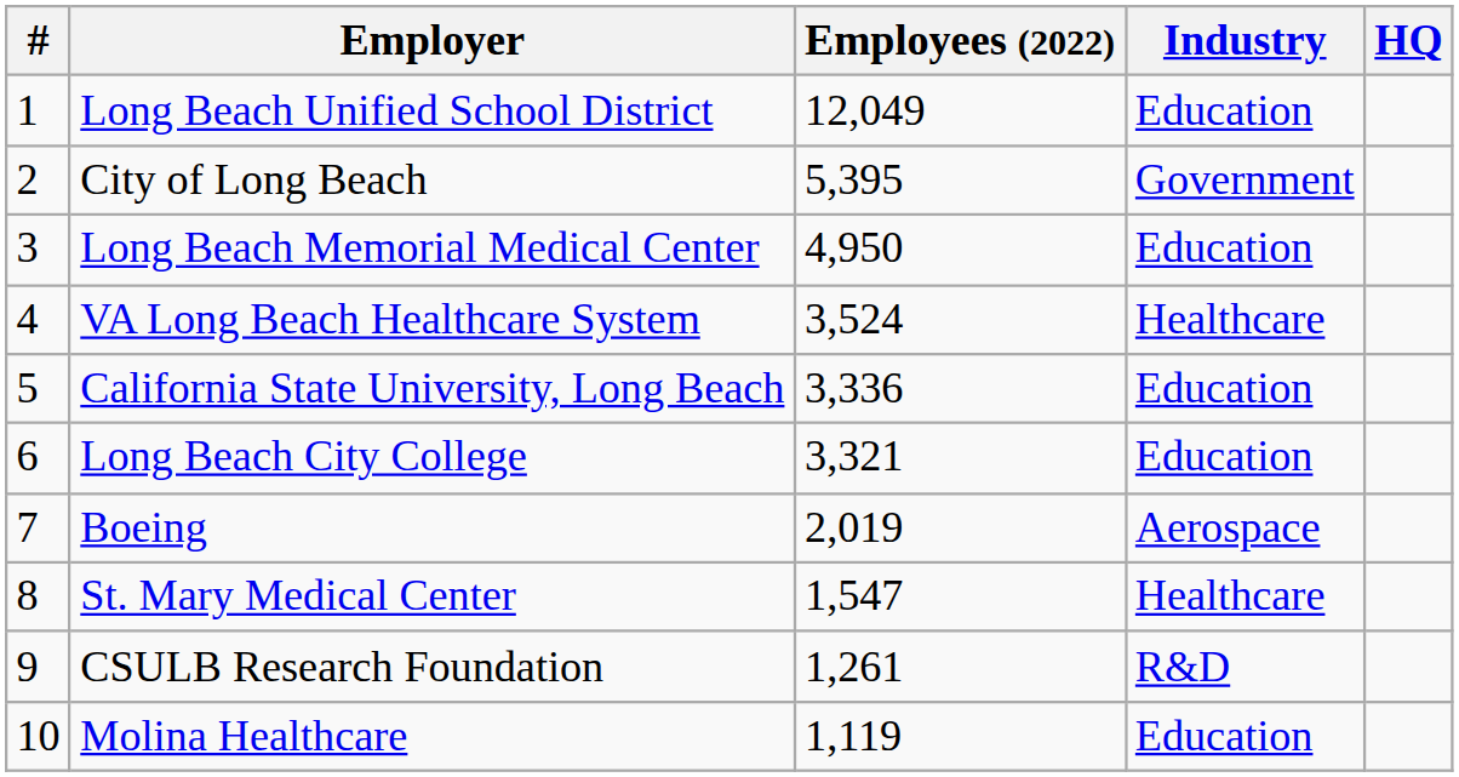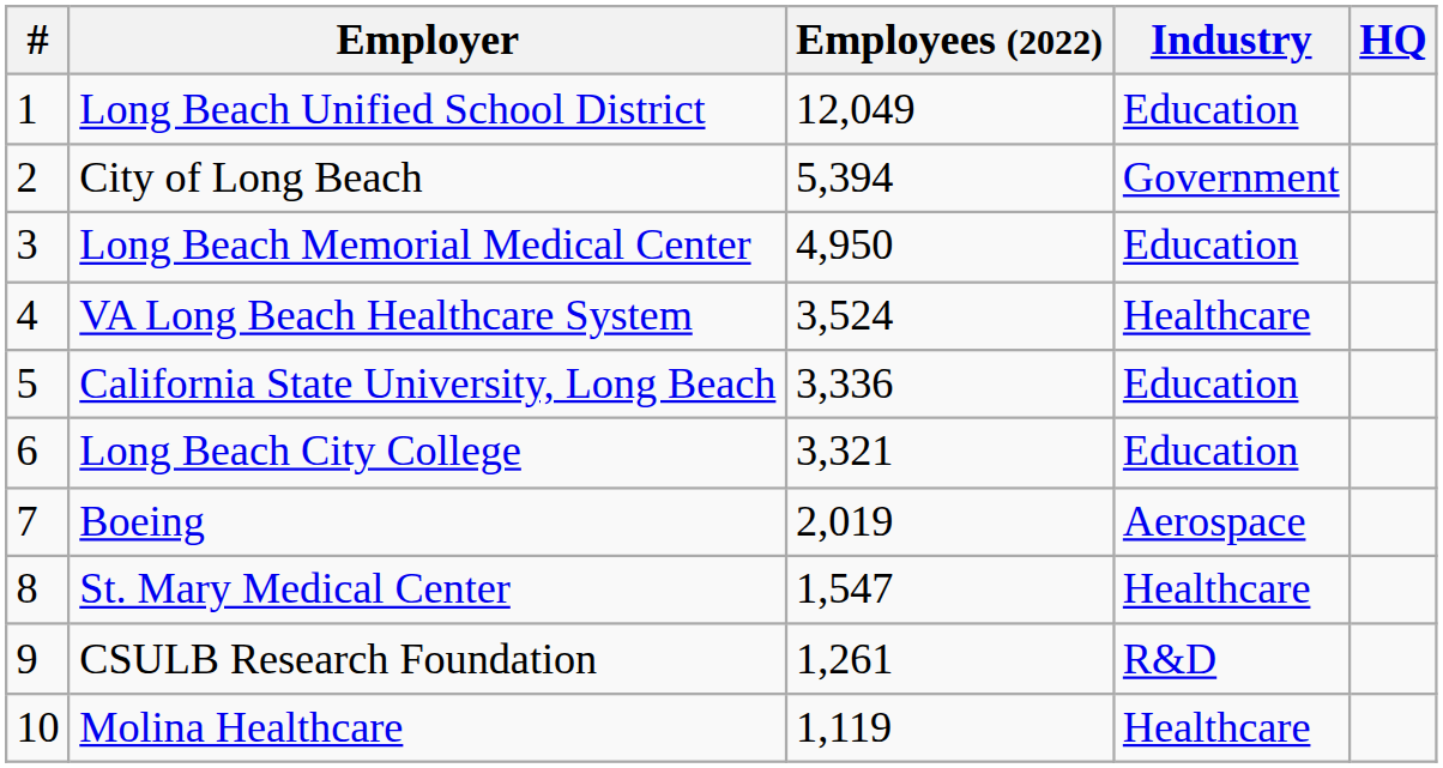City of Long Beach | Employees (2022): 5,395 -> 5,394
Molina Healthcare | Industry: Education -> Healthcare
